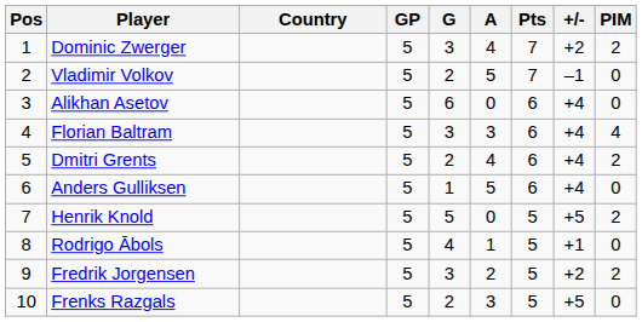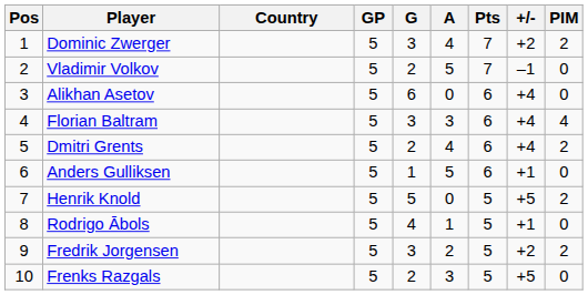Anders Gulliksen | +/-: +4 -> +1
